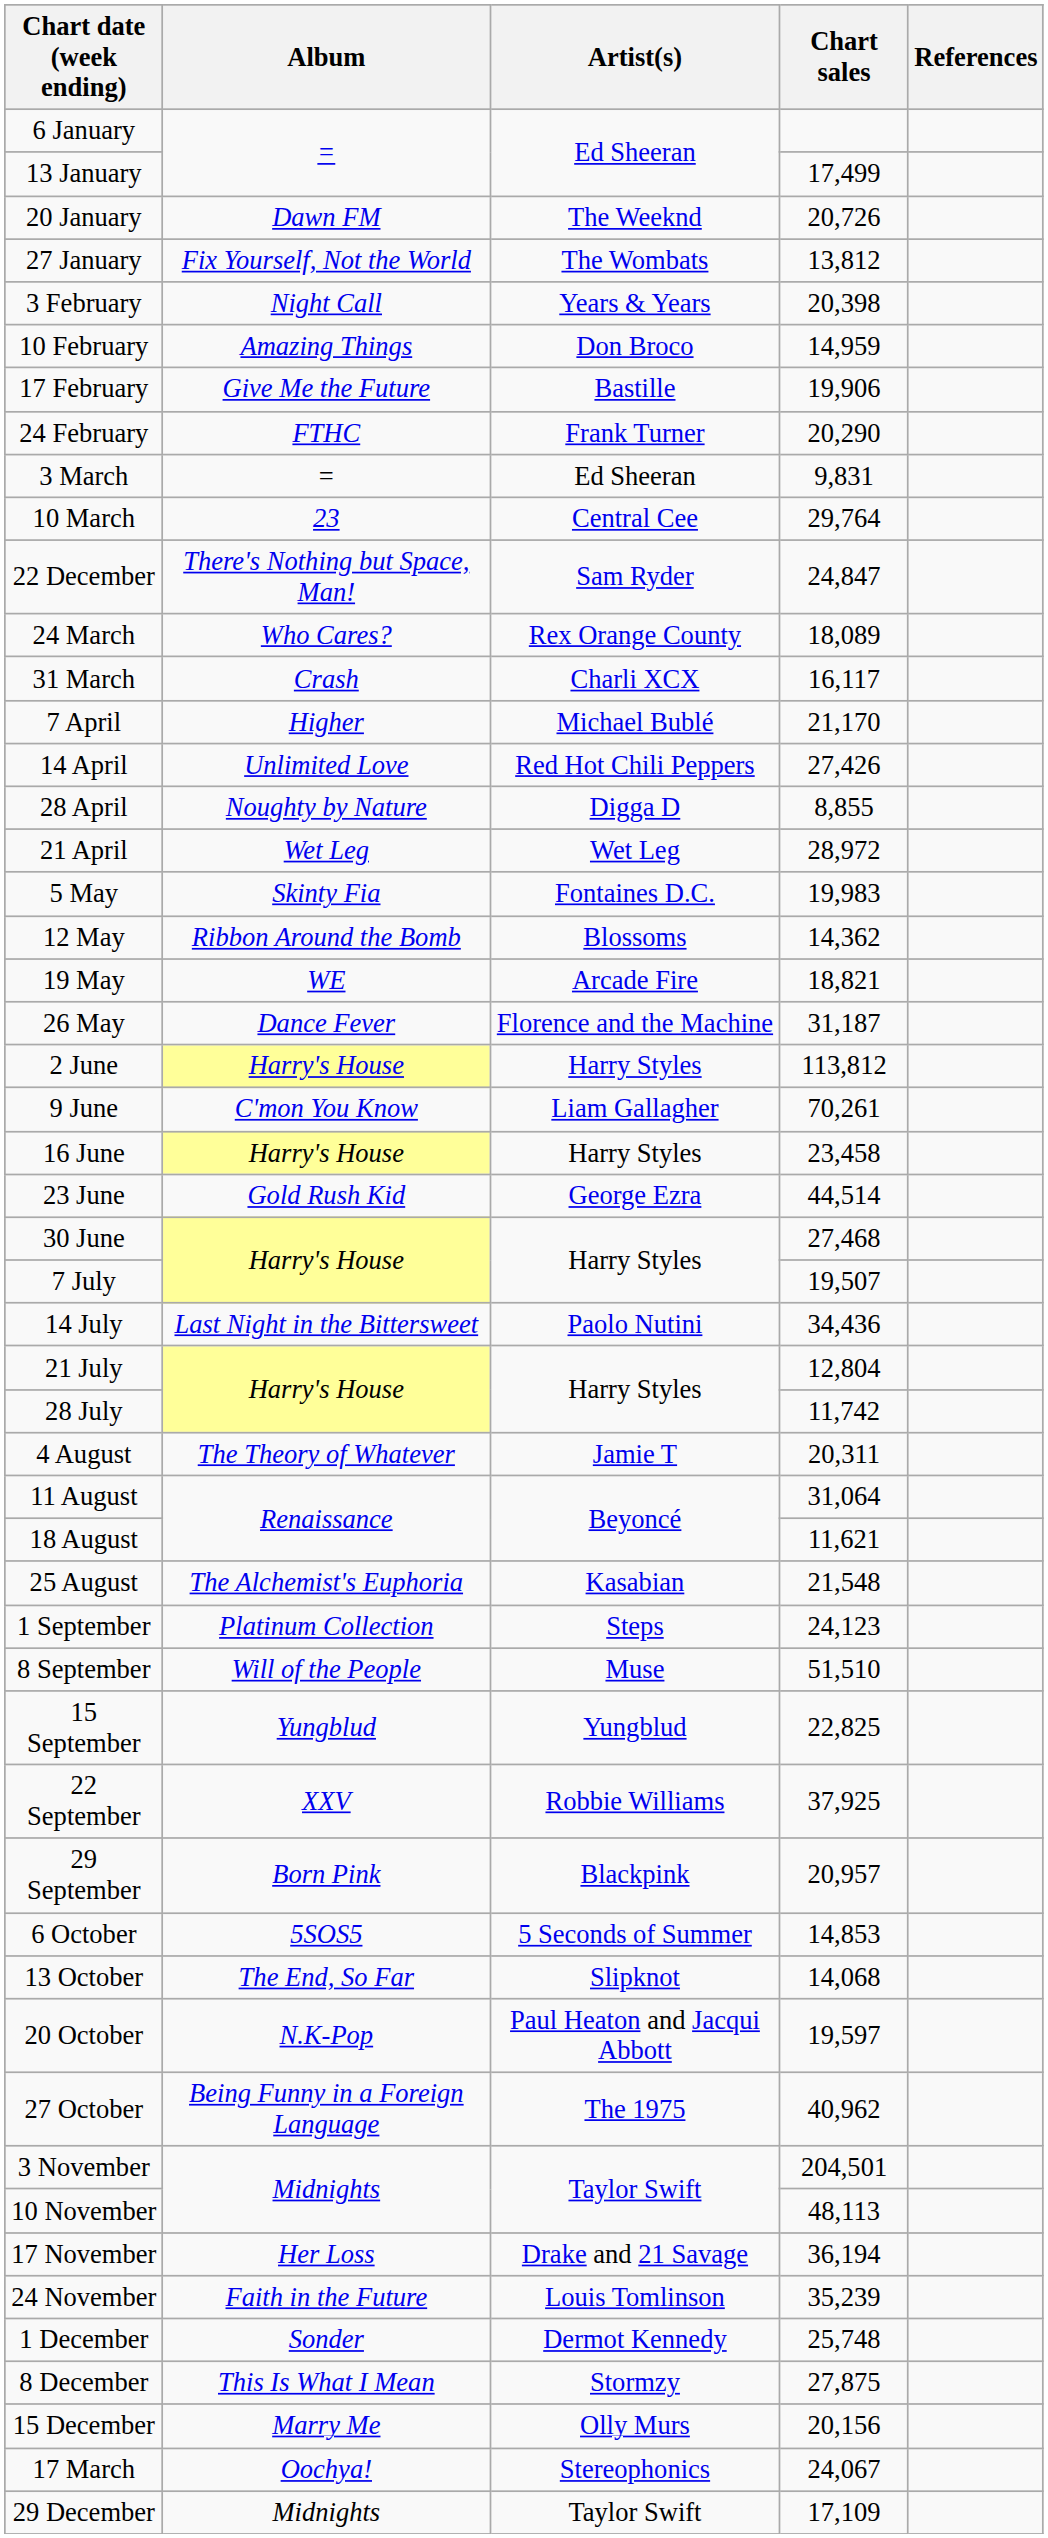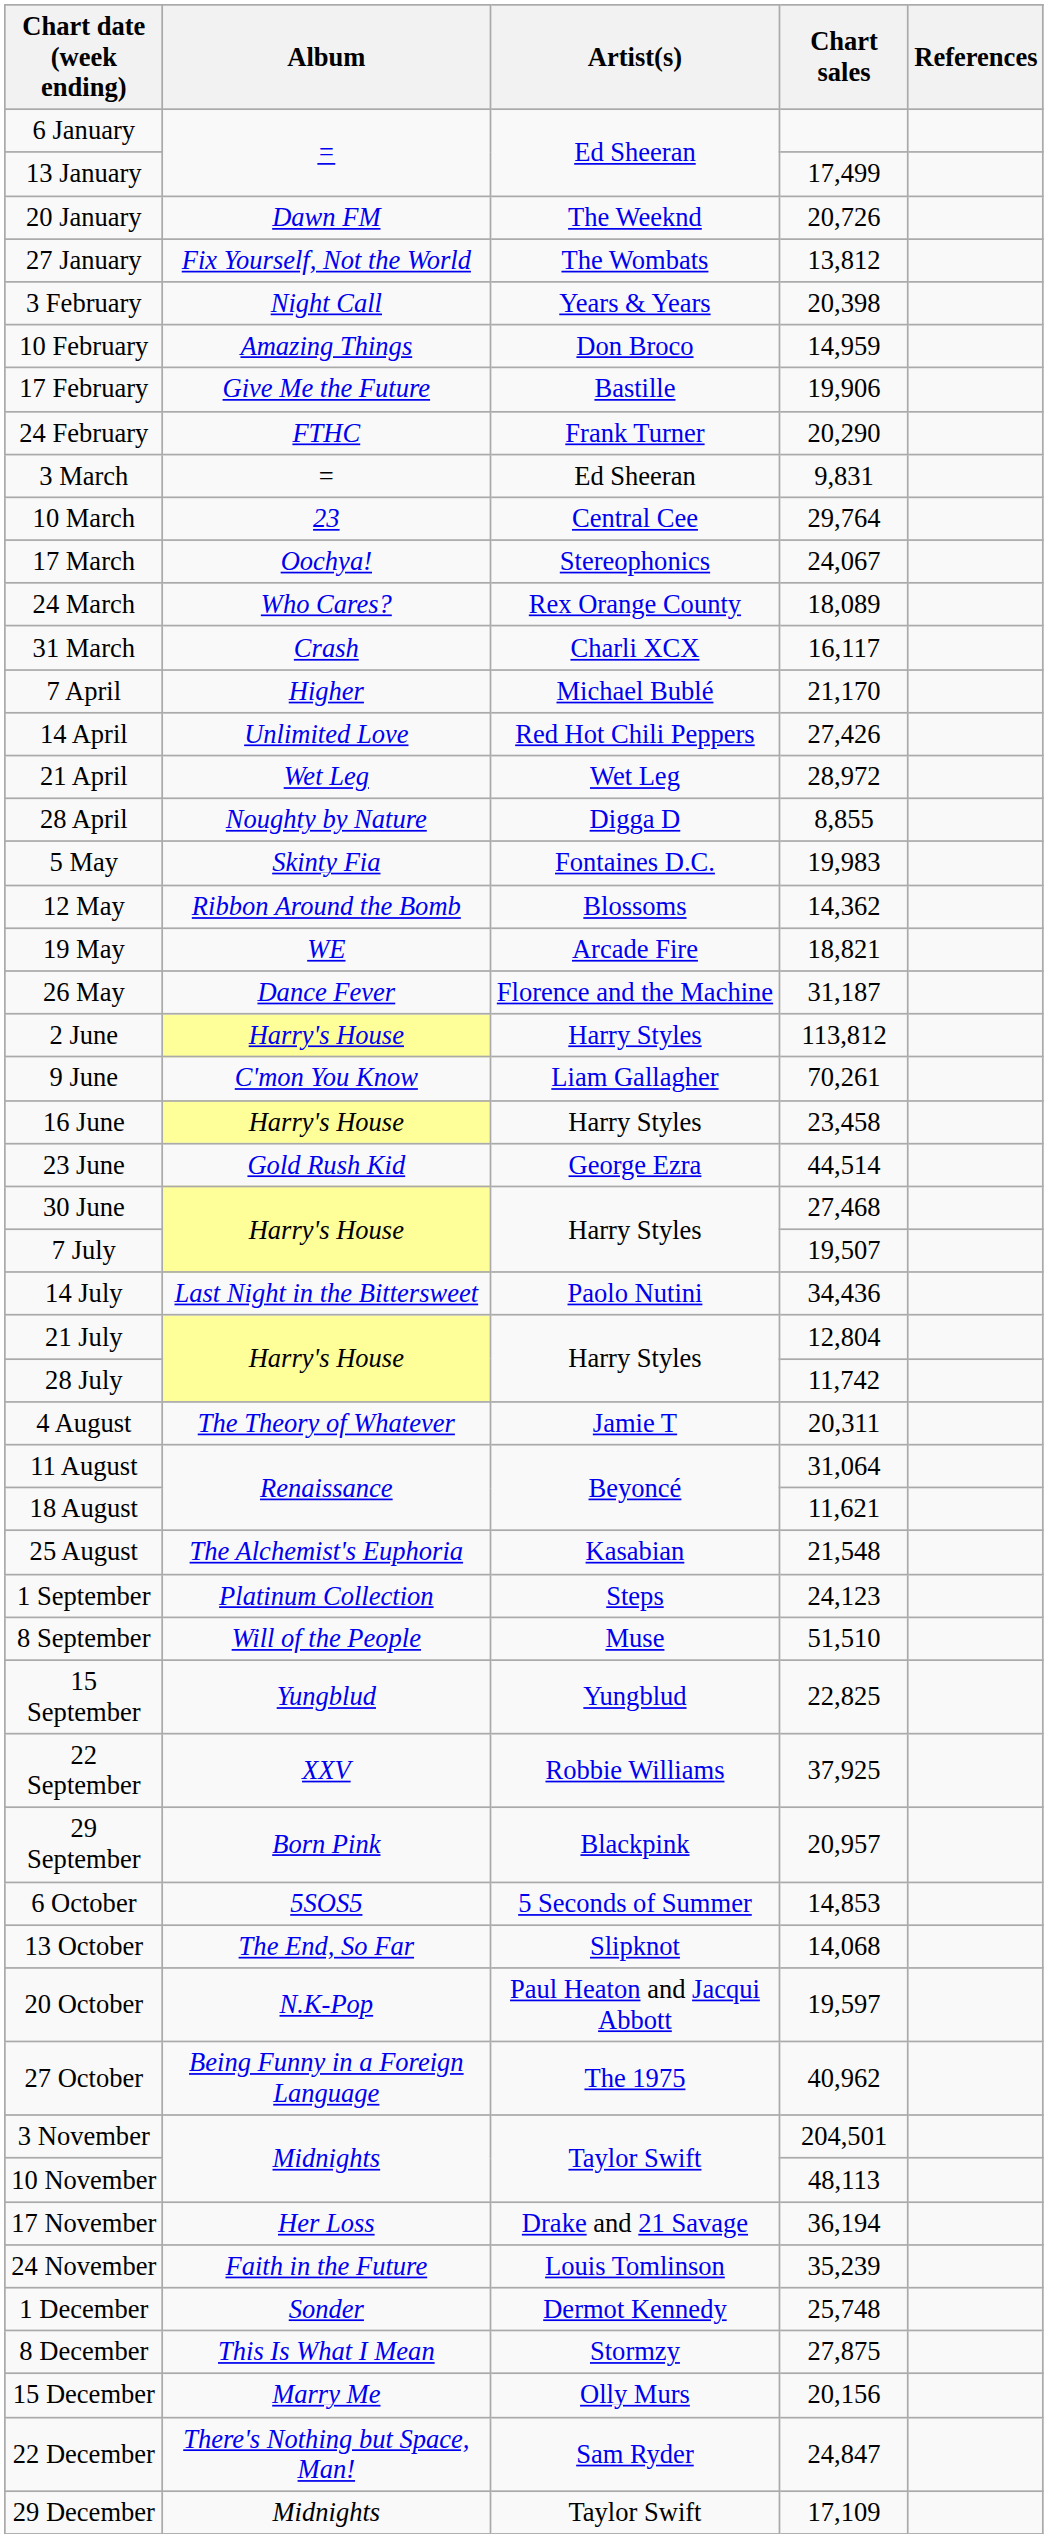rows swapped: 17 March <-> 22 December
rows swapped: 21 April <-> 28 April
